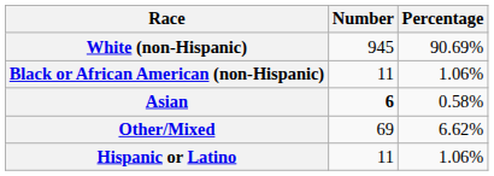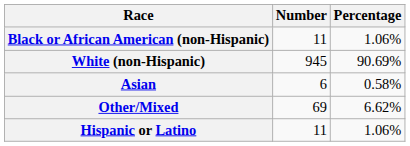rows swapped: White (non-Hispanic) <-> Black or African American (non-Hispanic)
Asian | Number: bold -> normal
